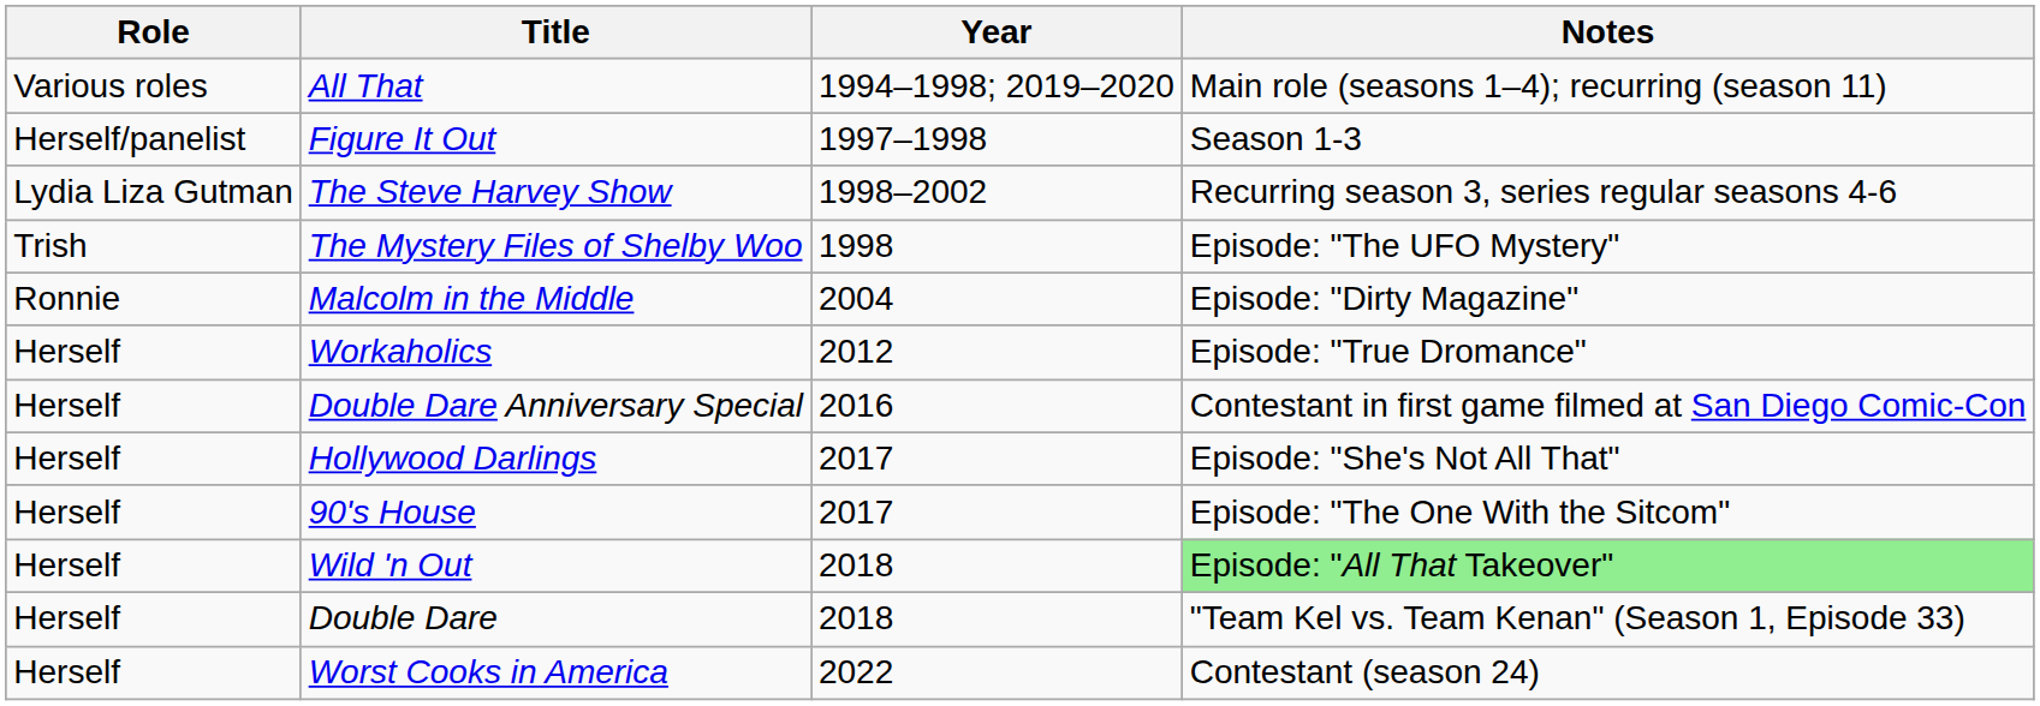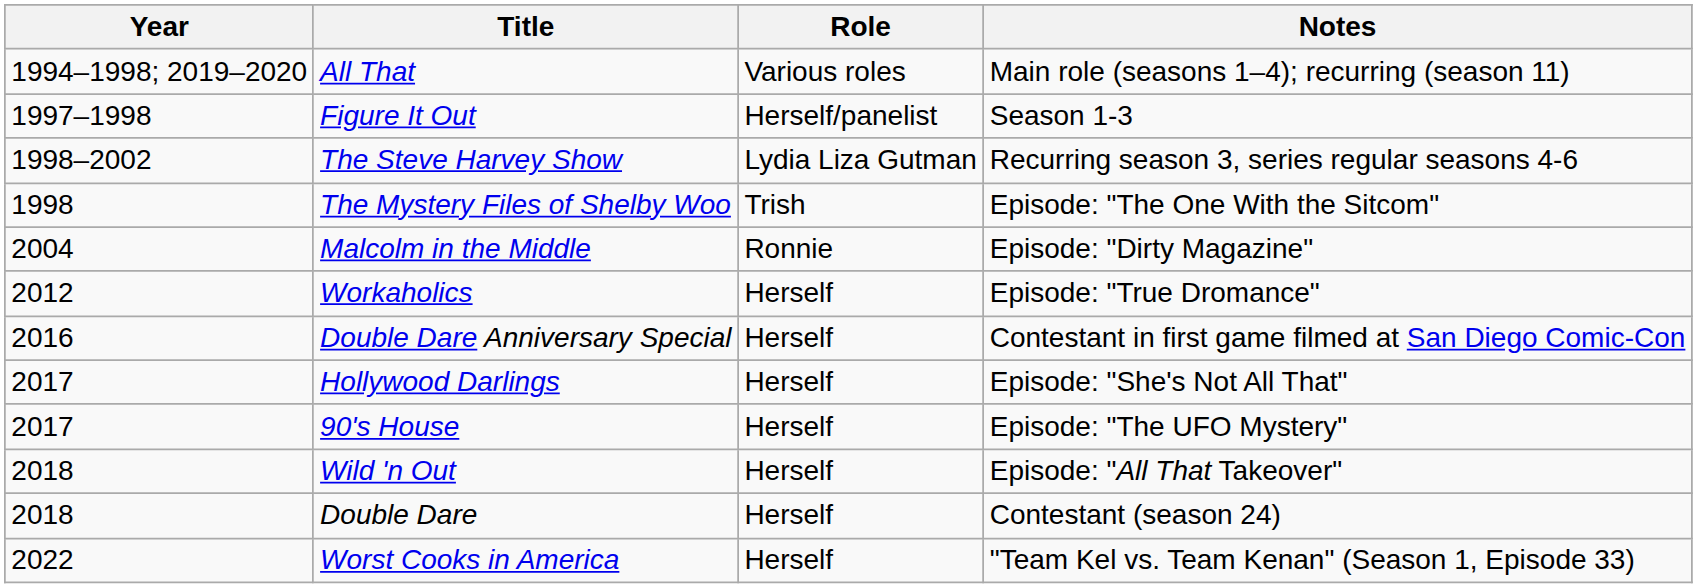columns swapped: Year <-> Role
The Mystery Files of Shelby Woo | Notes: Episode: "The UFO Mystery" -> Episode: "The One With the Sitcom"
90's House | Notes: Episode: "The One With the Sitcom" -> Episode: "The UFO Mystery"
Wild 'n Out | Notes: lightgreen background -> no background
Double Dare | Notes: "Team Kel vs. Team Kenan" (Season 1, Episode 33) -> Contestant (season 24)
Worst Cooks in America | Notes: Contestant (season 24) -> "Team Kel vs. Team Kenan" (Season 1, Episode 33)
